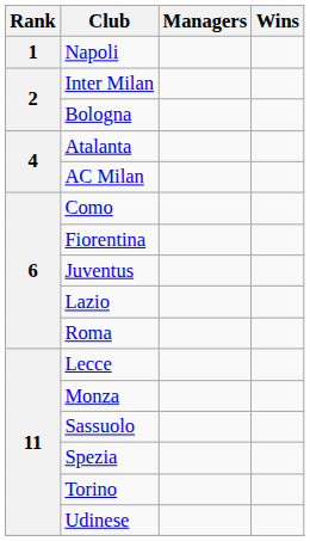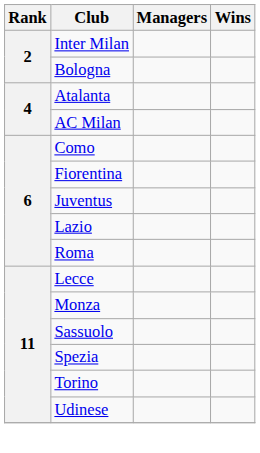- row: 1 | Napoli
